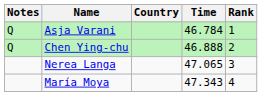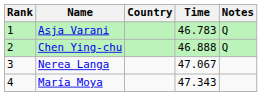columns swapped: Rank <-> Notes
Asja Varani | Time: 46.784 -> 46.783
Nerea Langa | Time: 47.065 -> 47.067
